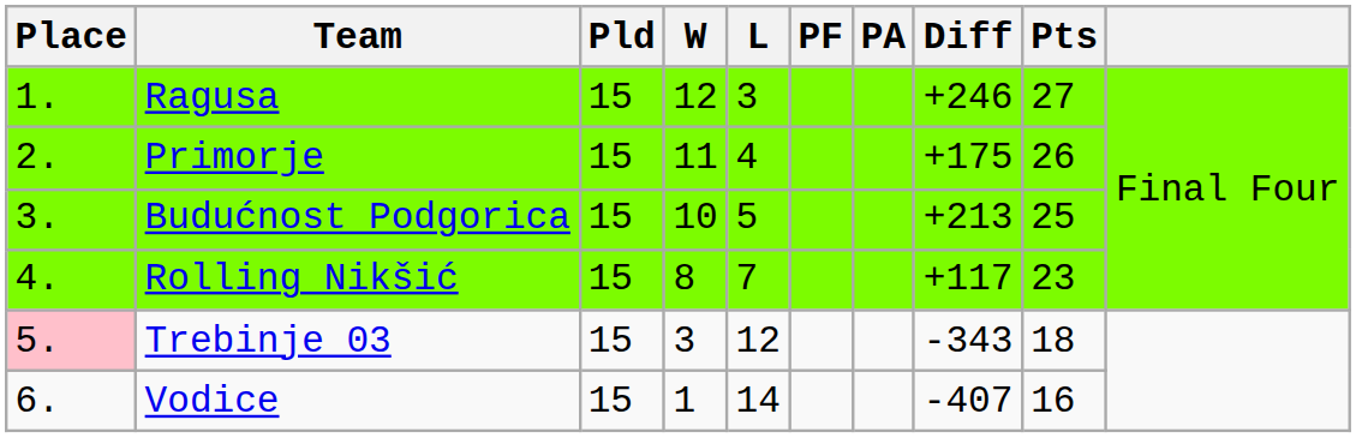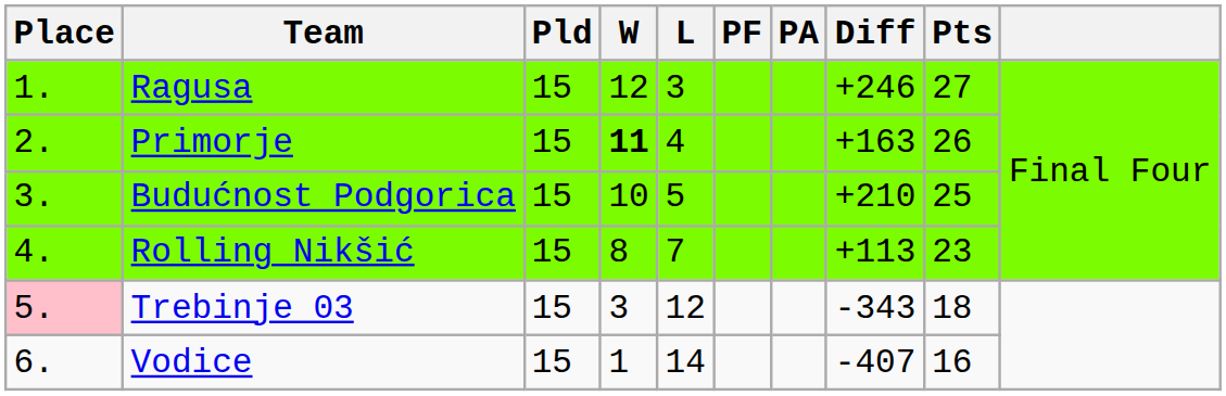Primorje | W: normal -> bold
Primorje | Diff: +175 -> +163
Budućnost Podgorica | Diff: +213 -> +210
Rolling Nikšić | Diff: +117 -> +113
